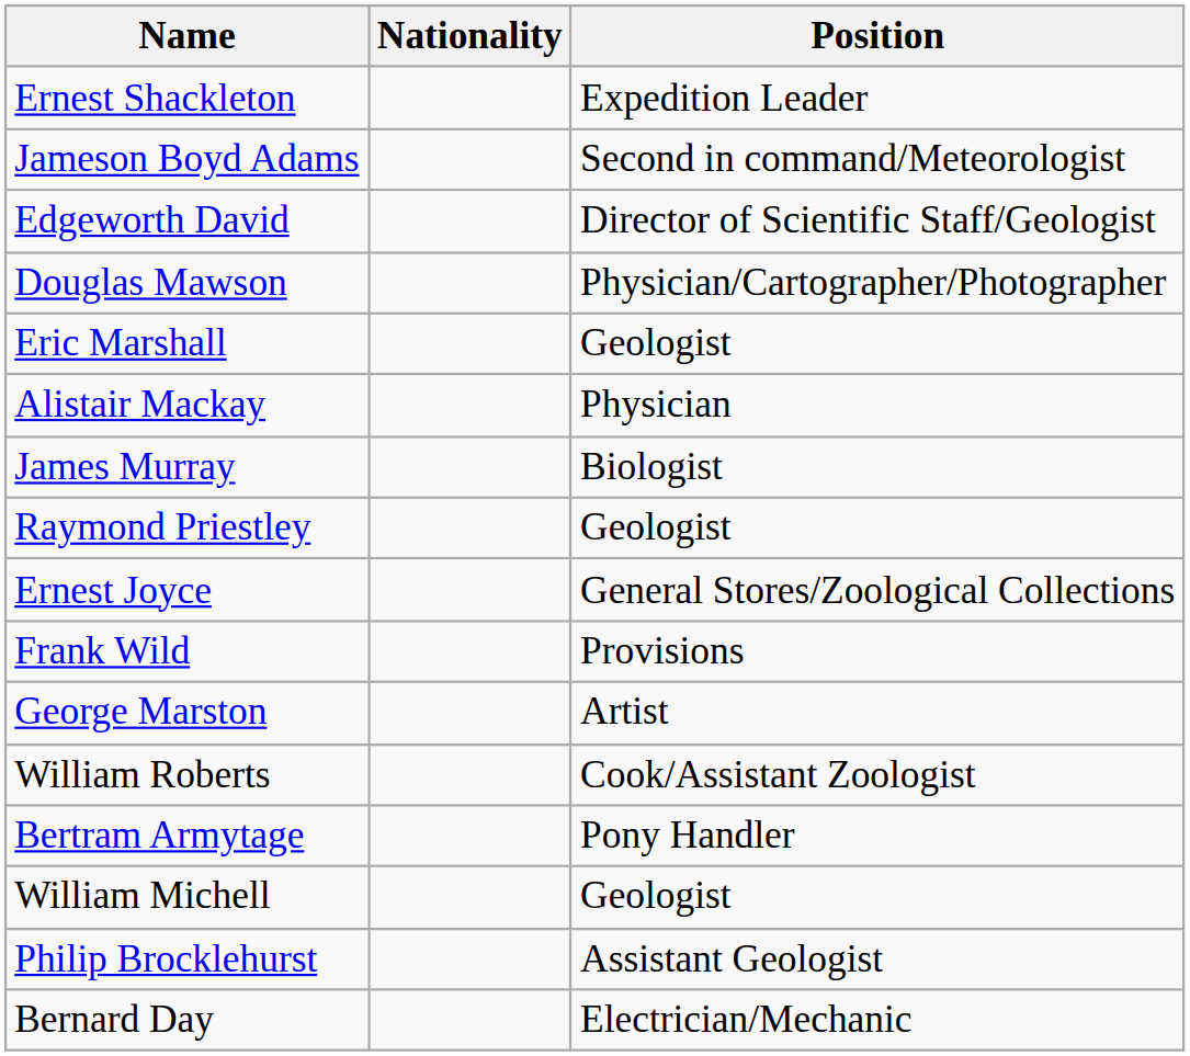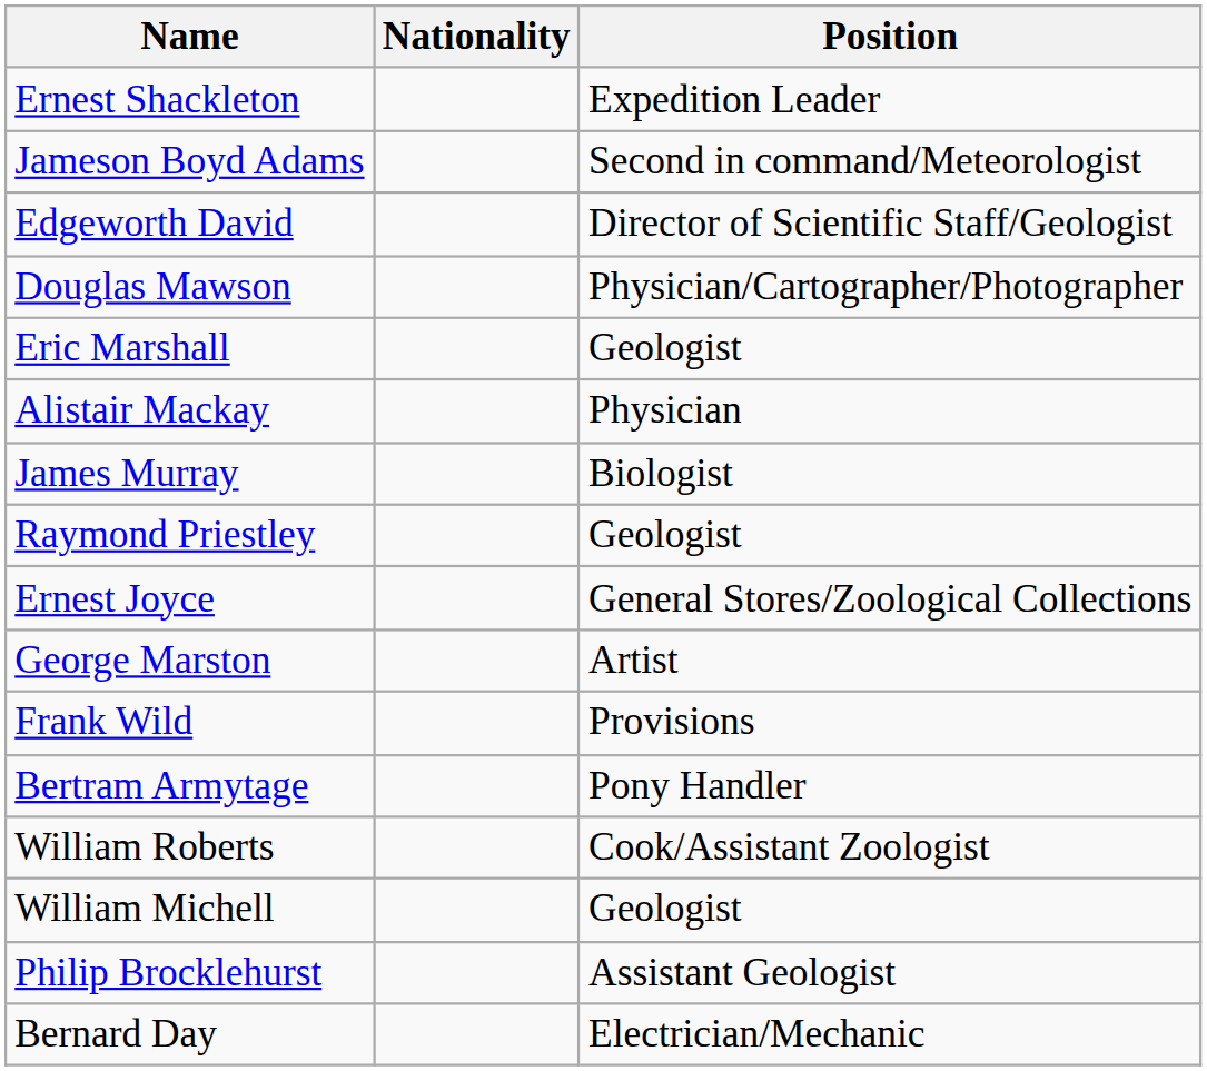rows swapped: Frank Wild <-> George Marston
rows swapped: Bertram Armytage <-> William Roberts
